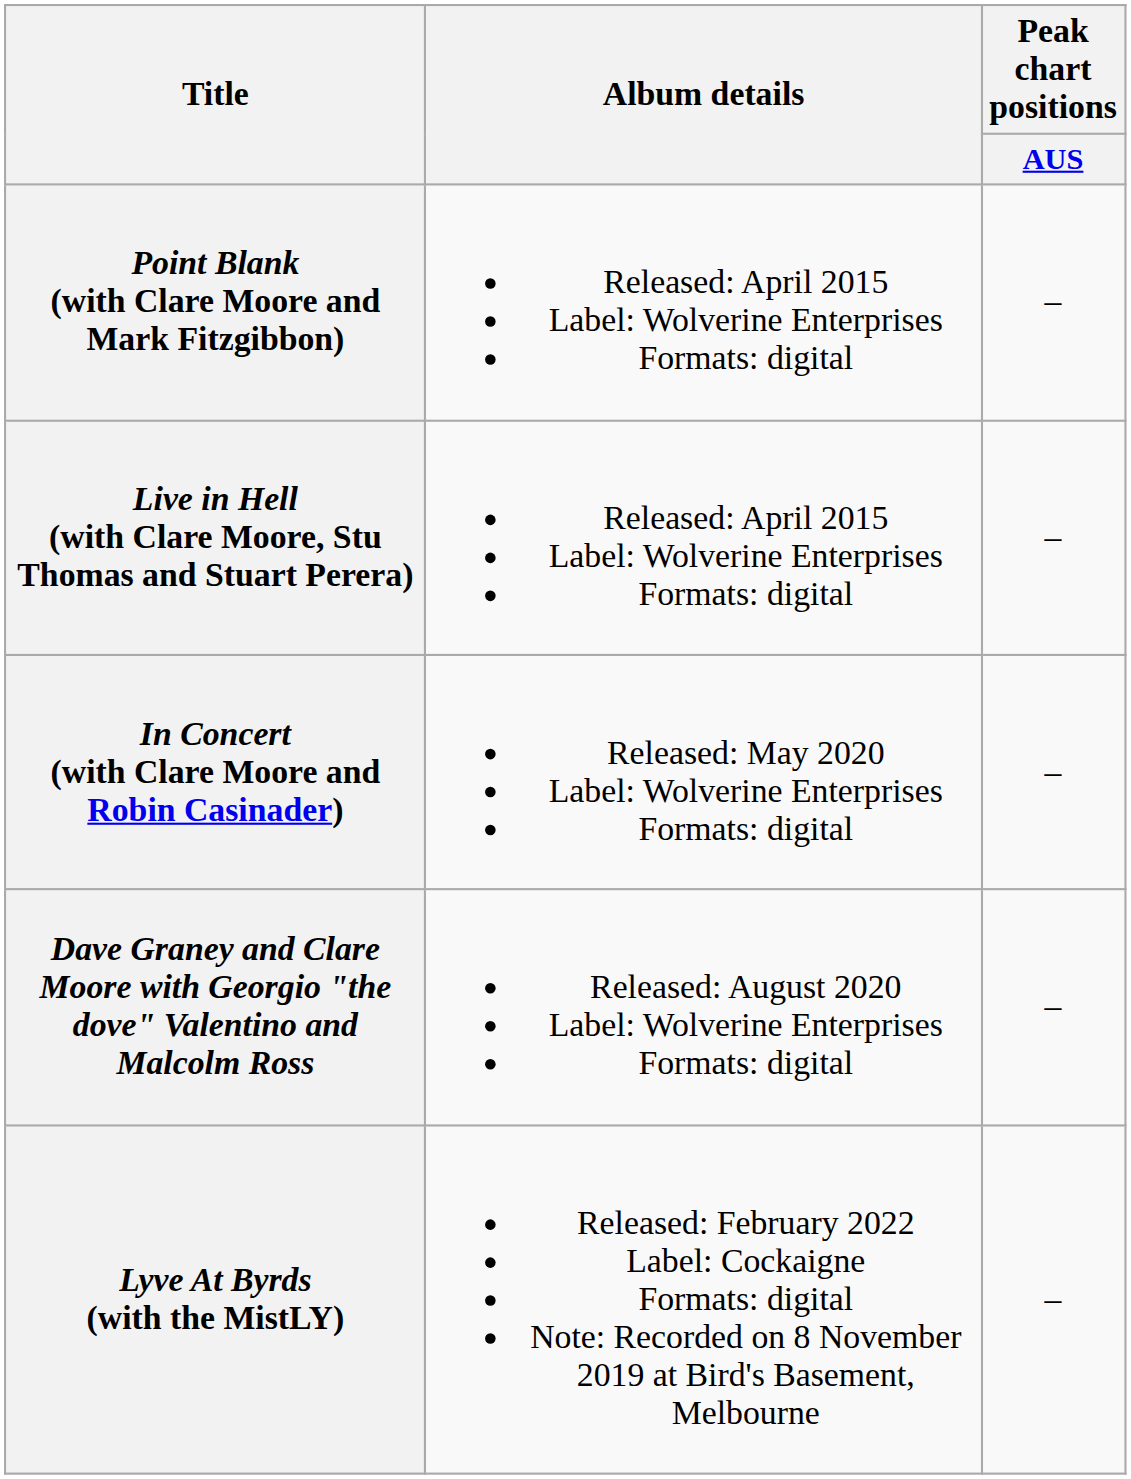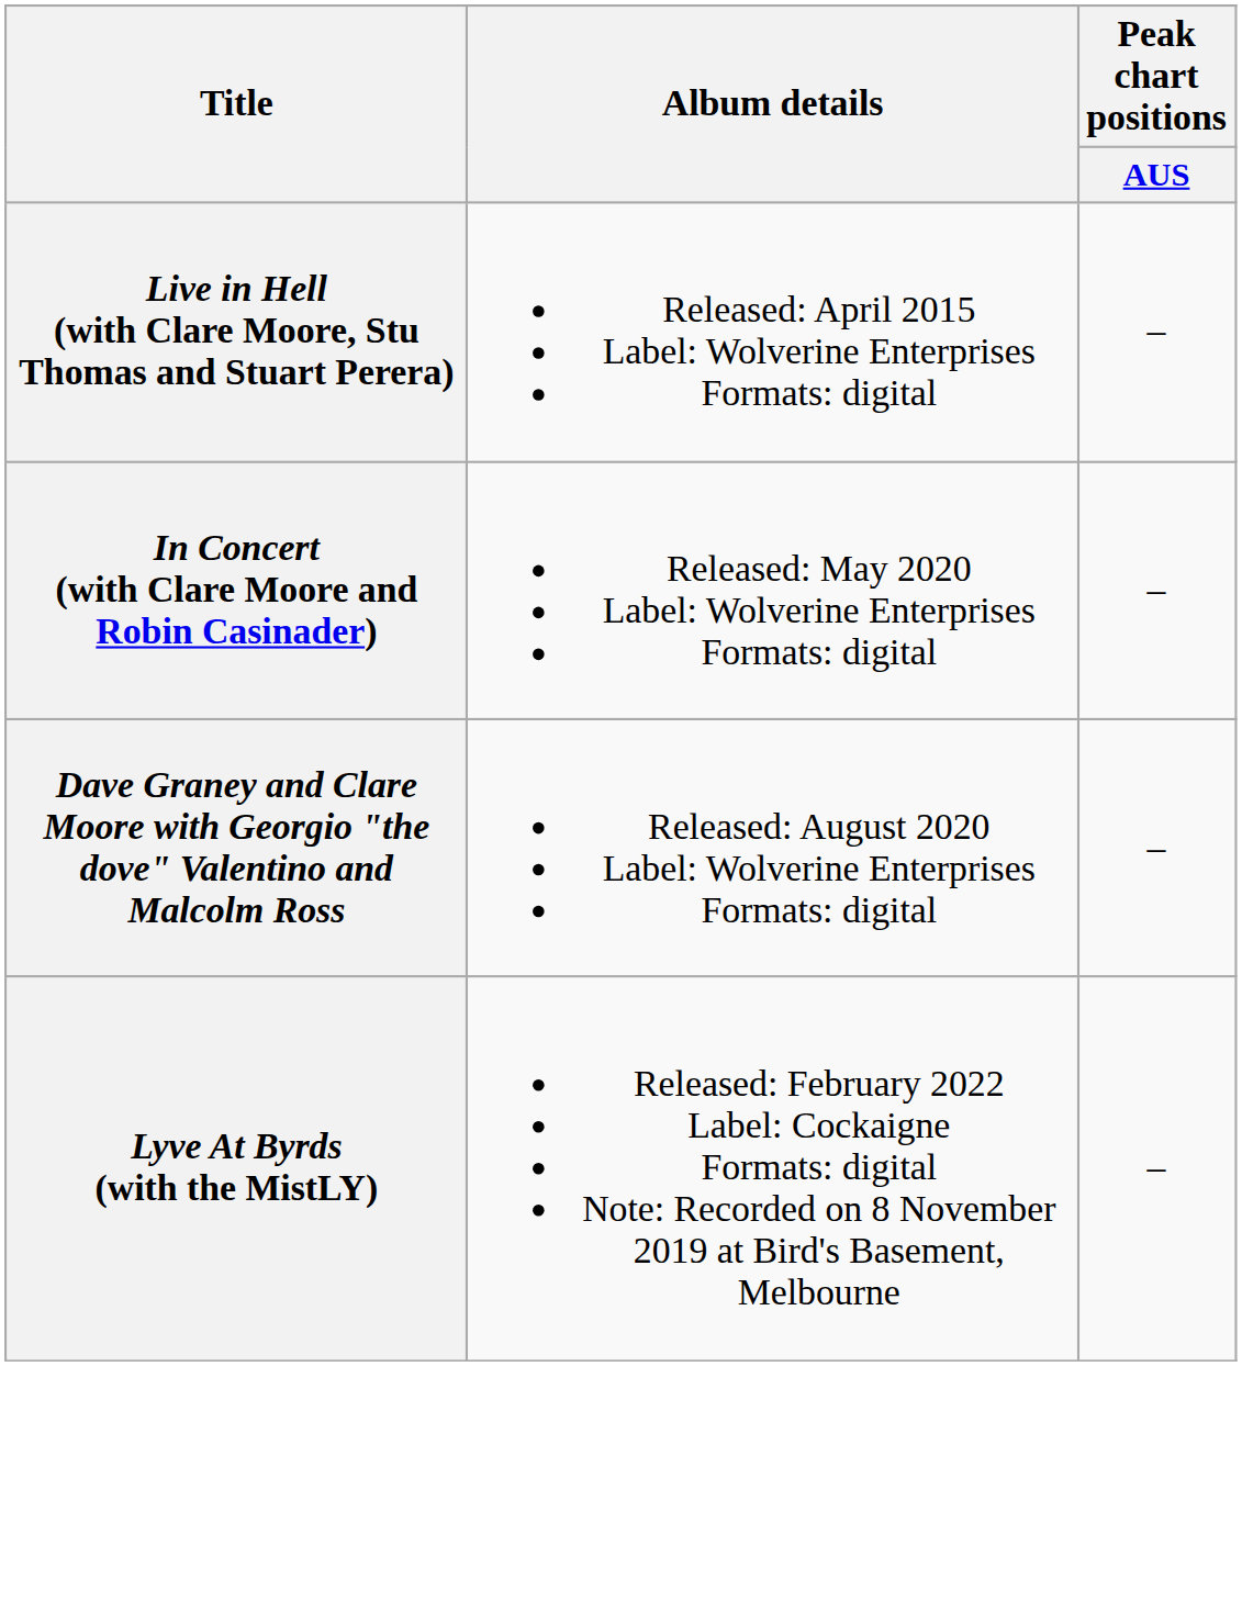- row: Point Blank (with Clare Moore and Mark Fitzgibbon) | Released: April 2015 Label: Wolverine Enterprises Formats: digital | –
